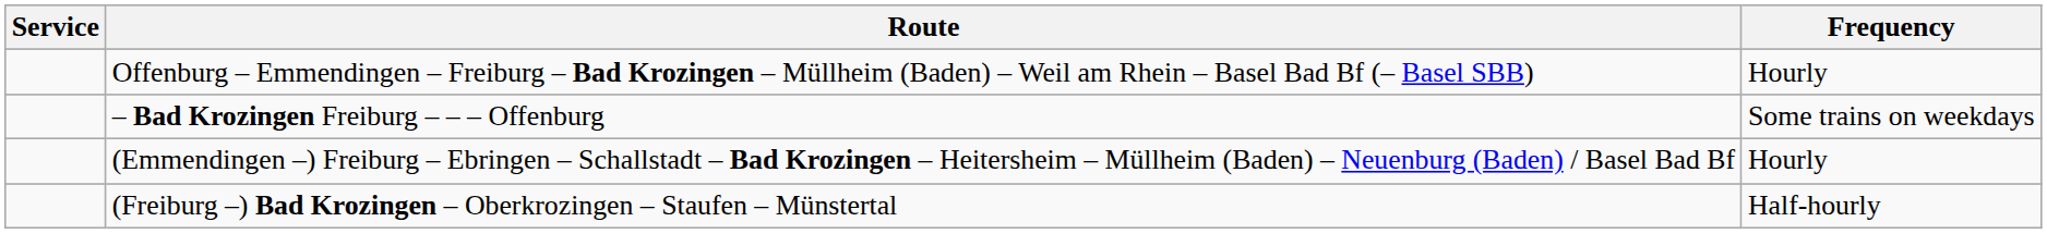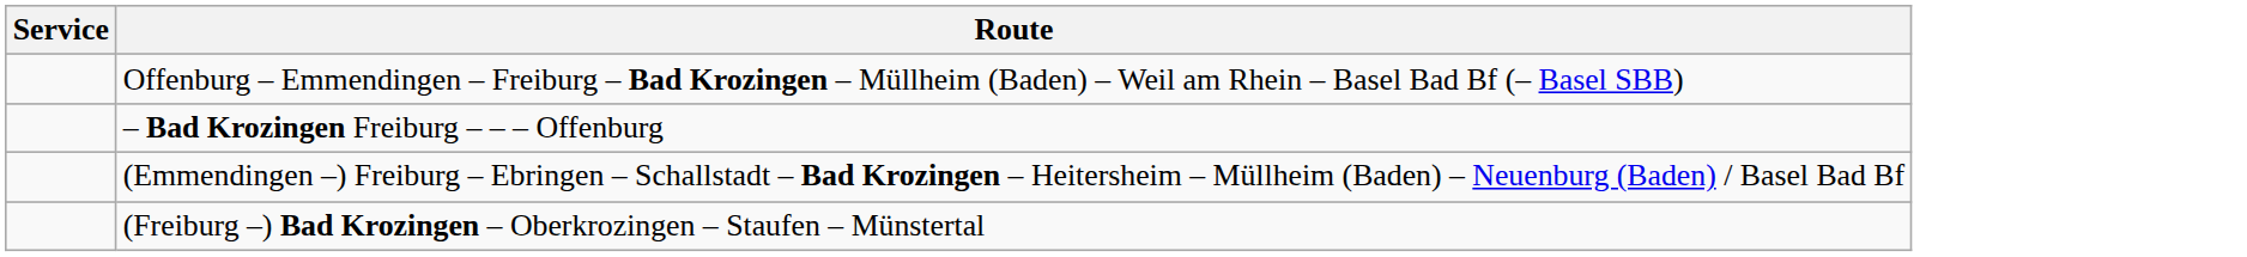- column: Frequency | Hourly | Some trains on weekdays | Hourly | Half-hourly
